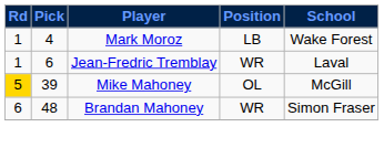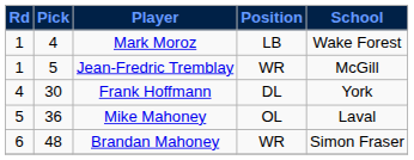Jean-Fredric Tremblay | Pick: 6 -> 5
Jean-Fredric Tremblay | School: Laval -> McGill
+ row: 4 | 30 | Frank Hoffmann | DL | York
Mike Mahoney | Rd: gold background -> no background
Mike Mahoney | Pick: 39 -> 36
Mike Mahoney | School: McGill -> Laval
